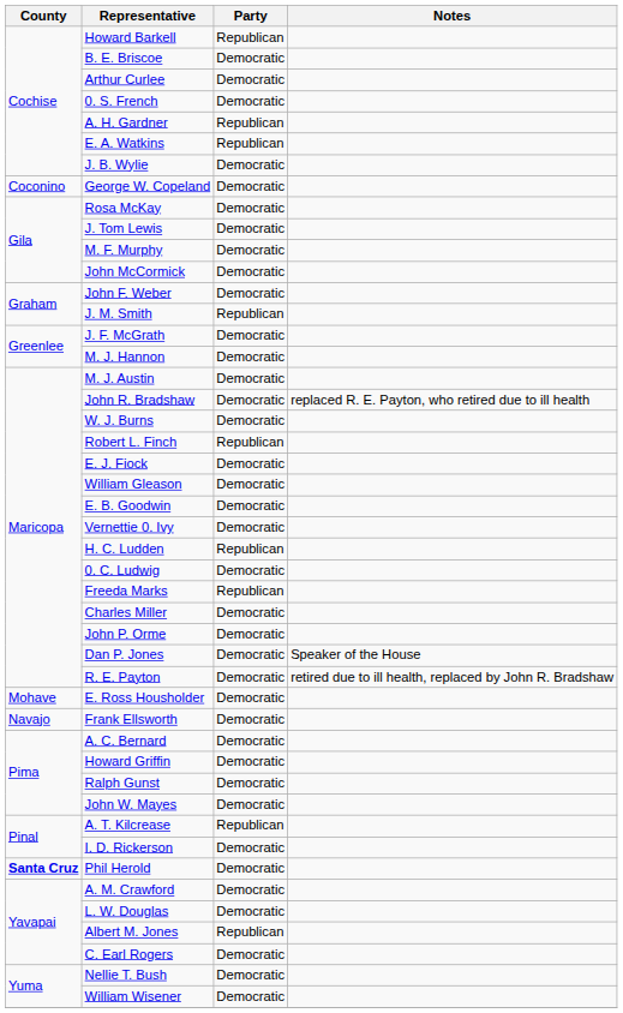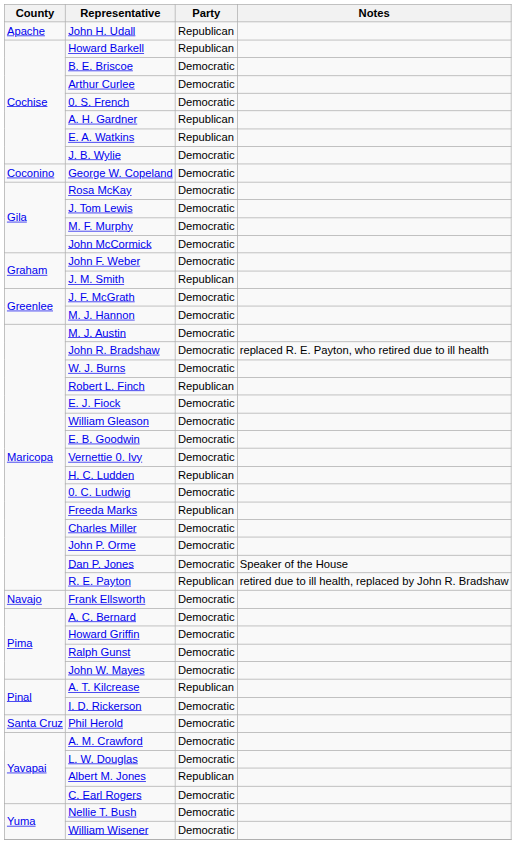+ row: Apache | John H. Udall | Republican
R. E. Payton | Party: Democratic -> Republican
- row: Mohave | E. Ross Housholder | Democratic
Phil Herold | County: bold -> normal
